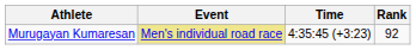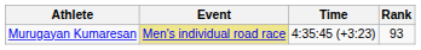Murugayan Kumaresan | Rank: 92 -> 93
